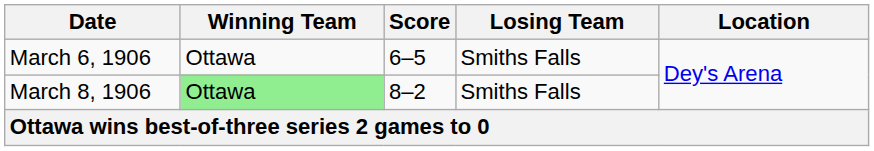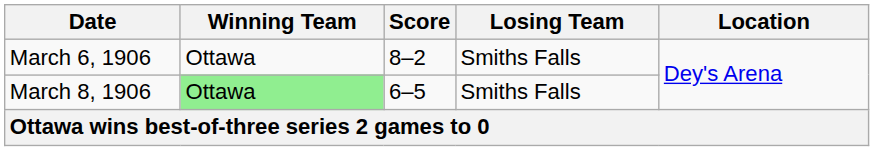March 6, 1906 | Score: 6–5 -> 8–2
March 8, 1906 | Score: 8–2 -> 6–5
